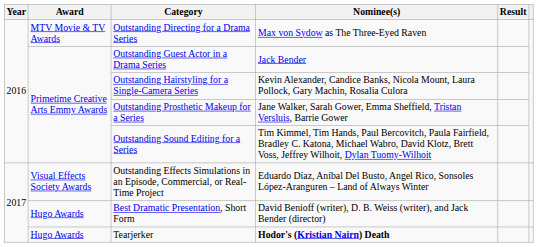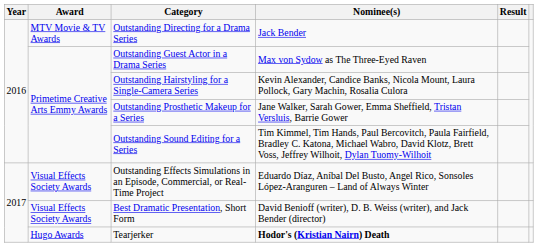Outstanding Directing for a Drama Series | Nominee(s): Max von Sydow as The Three-Eyed Raven -> Jack Bender
Outstanding Guest Actor in a Drama Series | Nominee(s): Jack Bender -> Max von Sydow as The Three-Eyed Raven
Best Dramatic Presentation, Short Form | Award: Hugo Awards -> Visual Effects Society Awards
